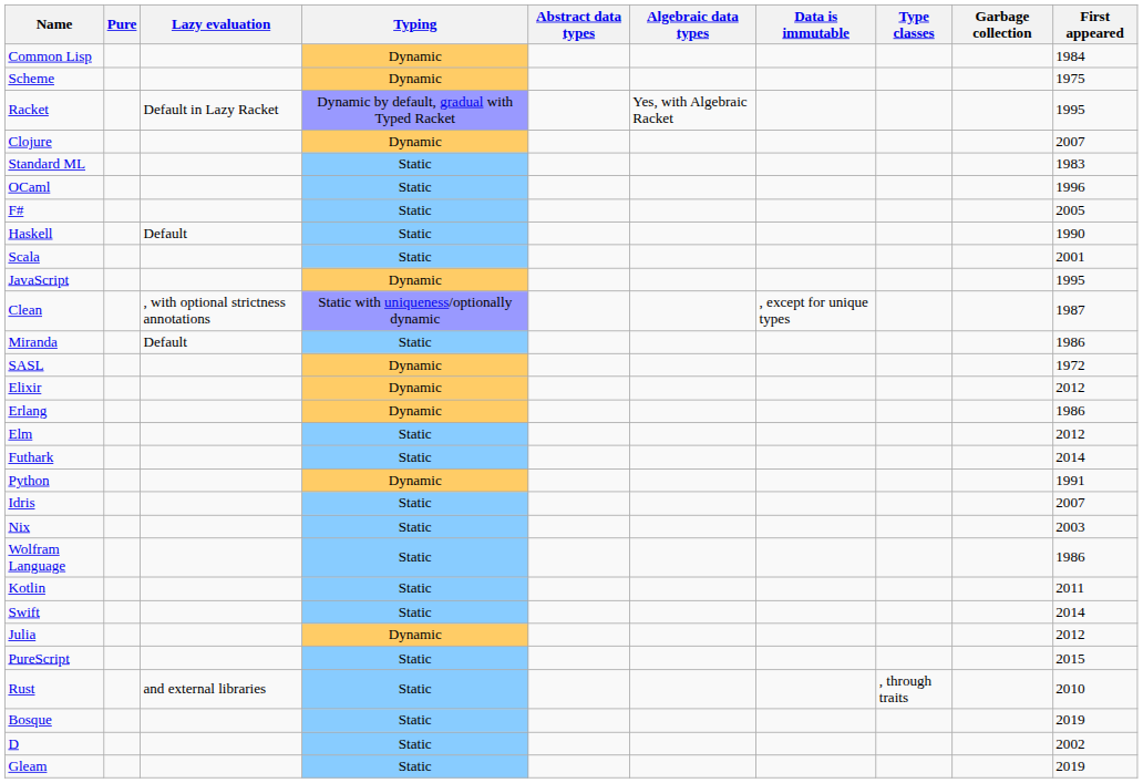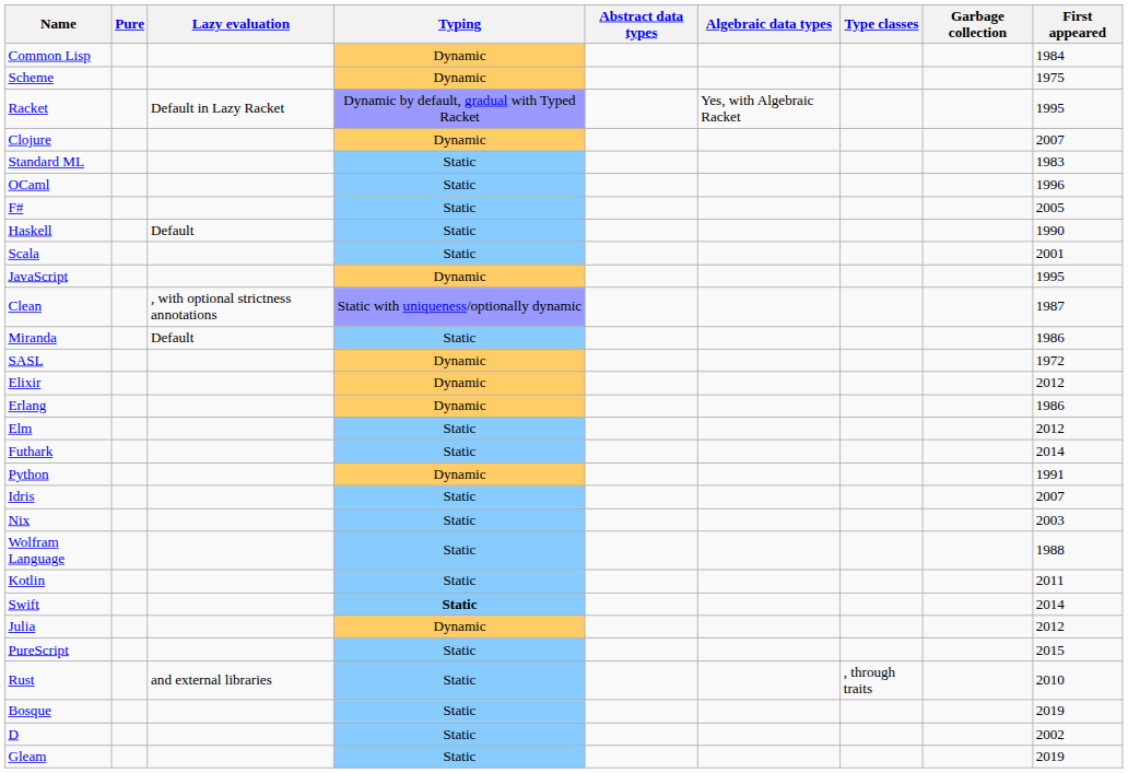- column: Data is immutable | , except for unique types
Wolfram Language | First appeared: 1986 -> 1988
Swift | Typing: normal -> bold
